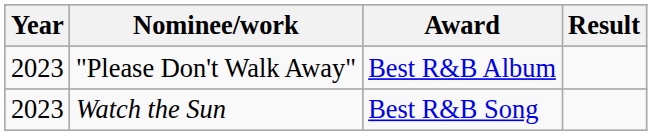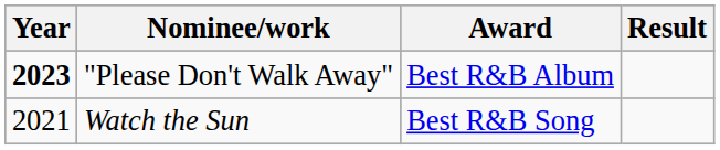"Please Don't Walk Away" | Year: normal -> bold
Watch the Sun | Year: 2023 -> 2021
